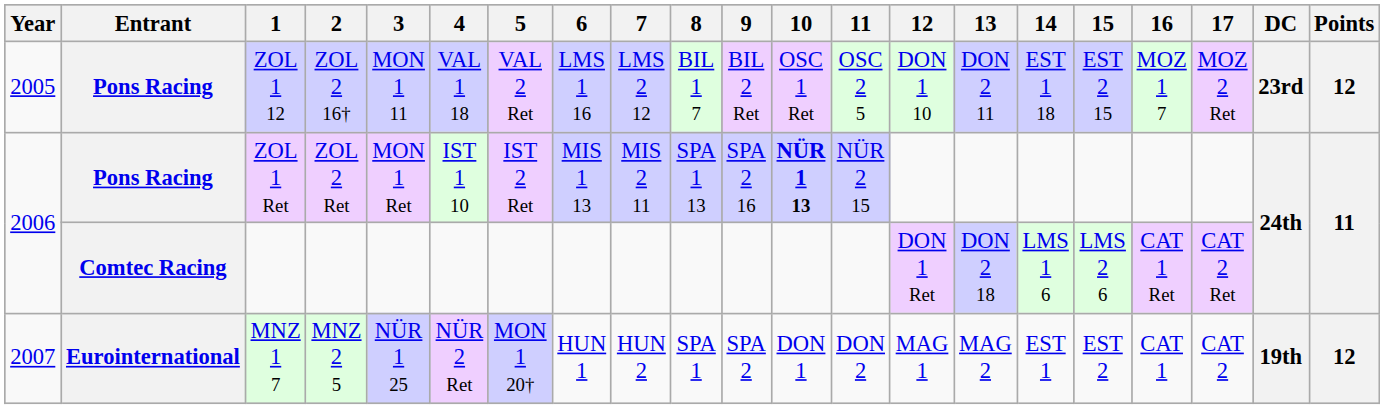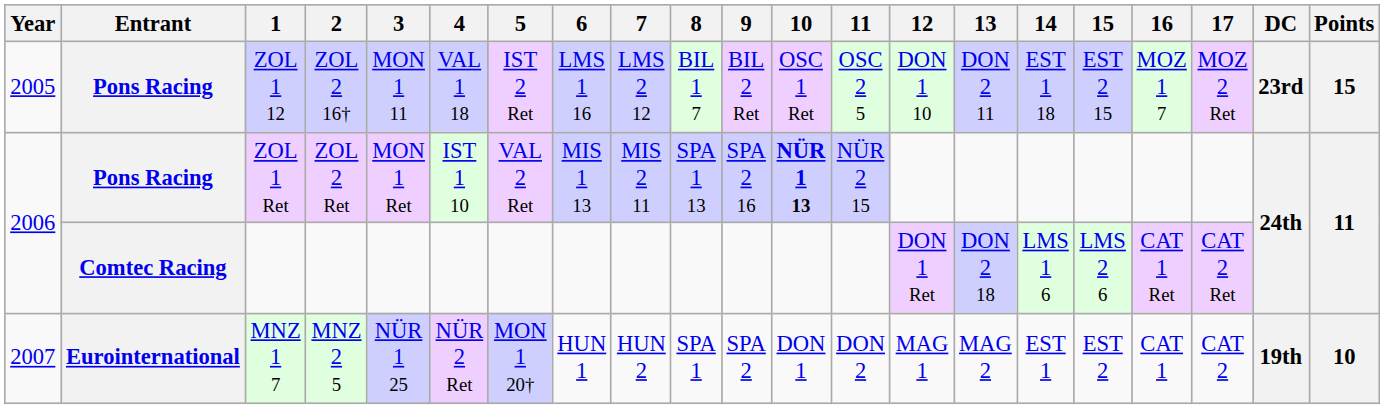ZOL 1 12 | 5: VAL 2 Ret -> IST 2 Ret
ZOL 1 12 | Points: 12 -> 15
ZOL 1 Ret | 5: IST 2 Ret -> VAL 2 Ret
MNZ 1 7 | Points: 12 -> 10
